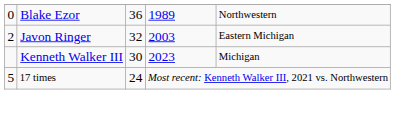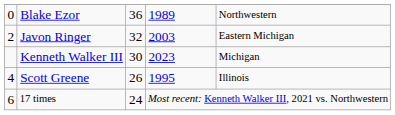+ row: 4 | Scott Greene | 26 | 1995 | Illinois
17 times | column 1: 5 -> 6
